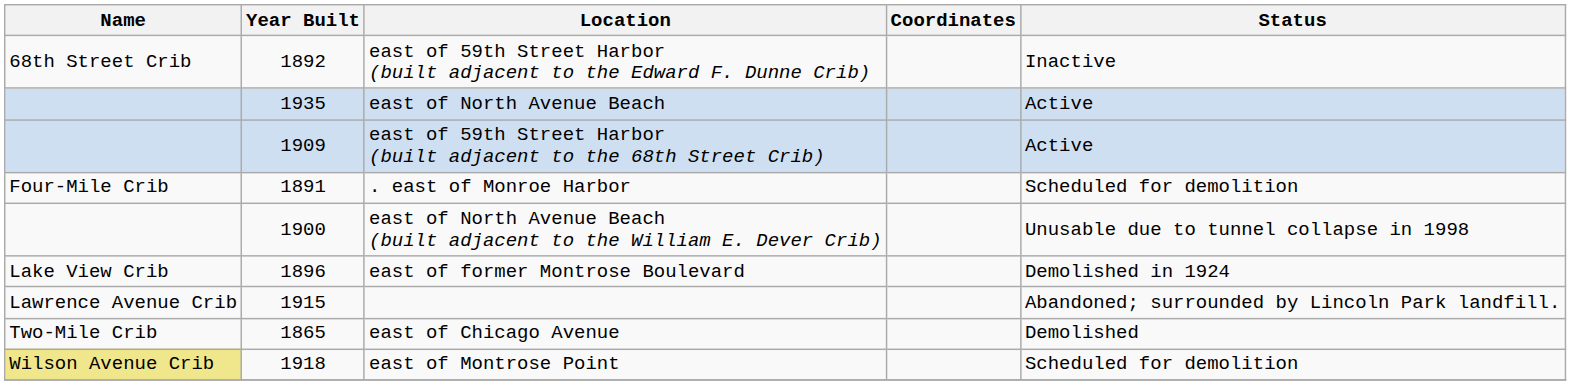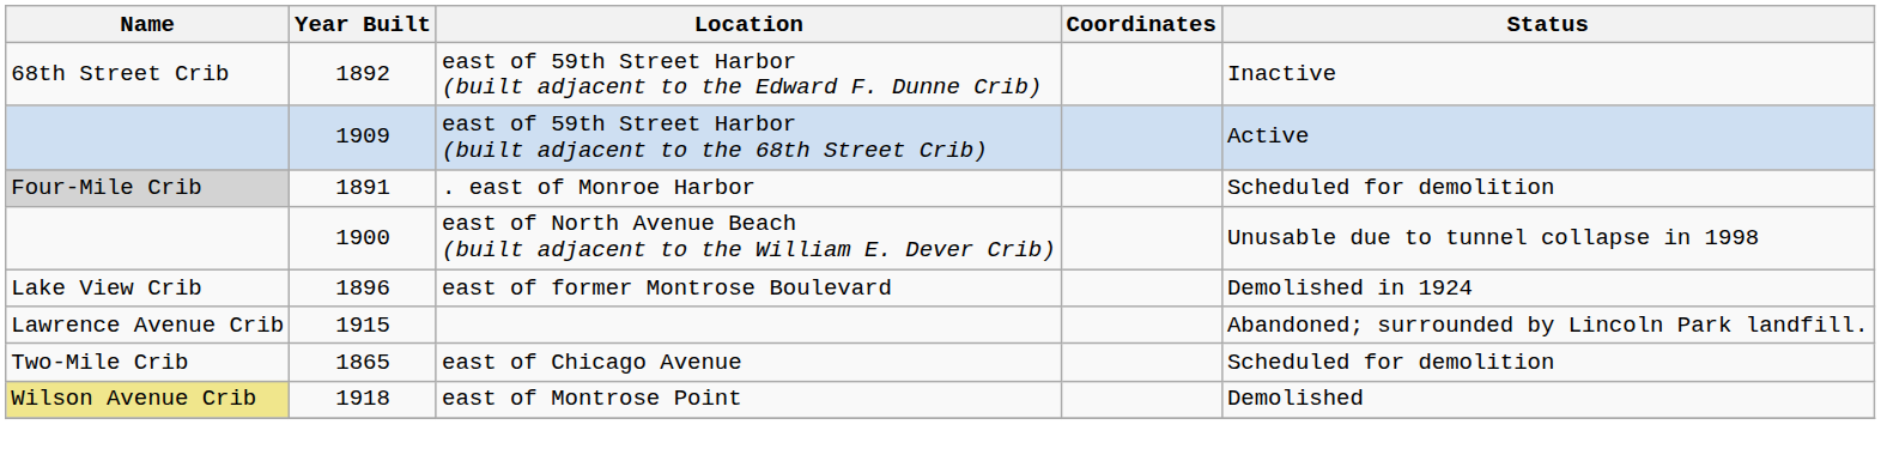- row: 1935 | east of North Avenue Beach | Active
. east of Monroe Harbor | Name: no background -> lightgrey background
east of Chicago Avenue | Status: Demolished -> Scheduled for demolition
east of Montrose Point | Status: Scheduled for demolition -> Demolished
